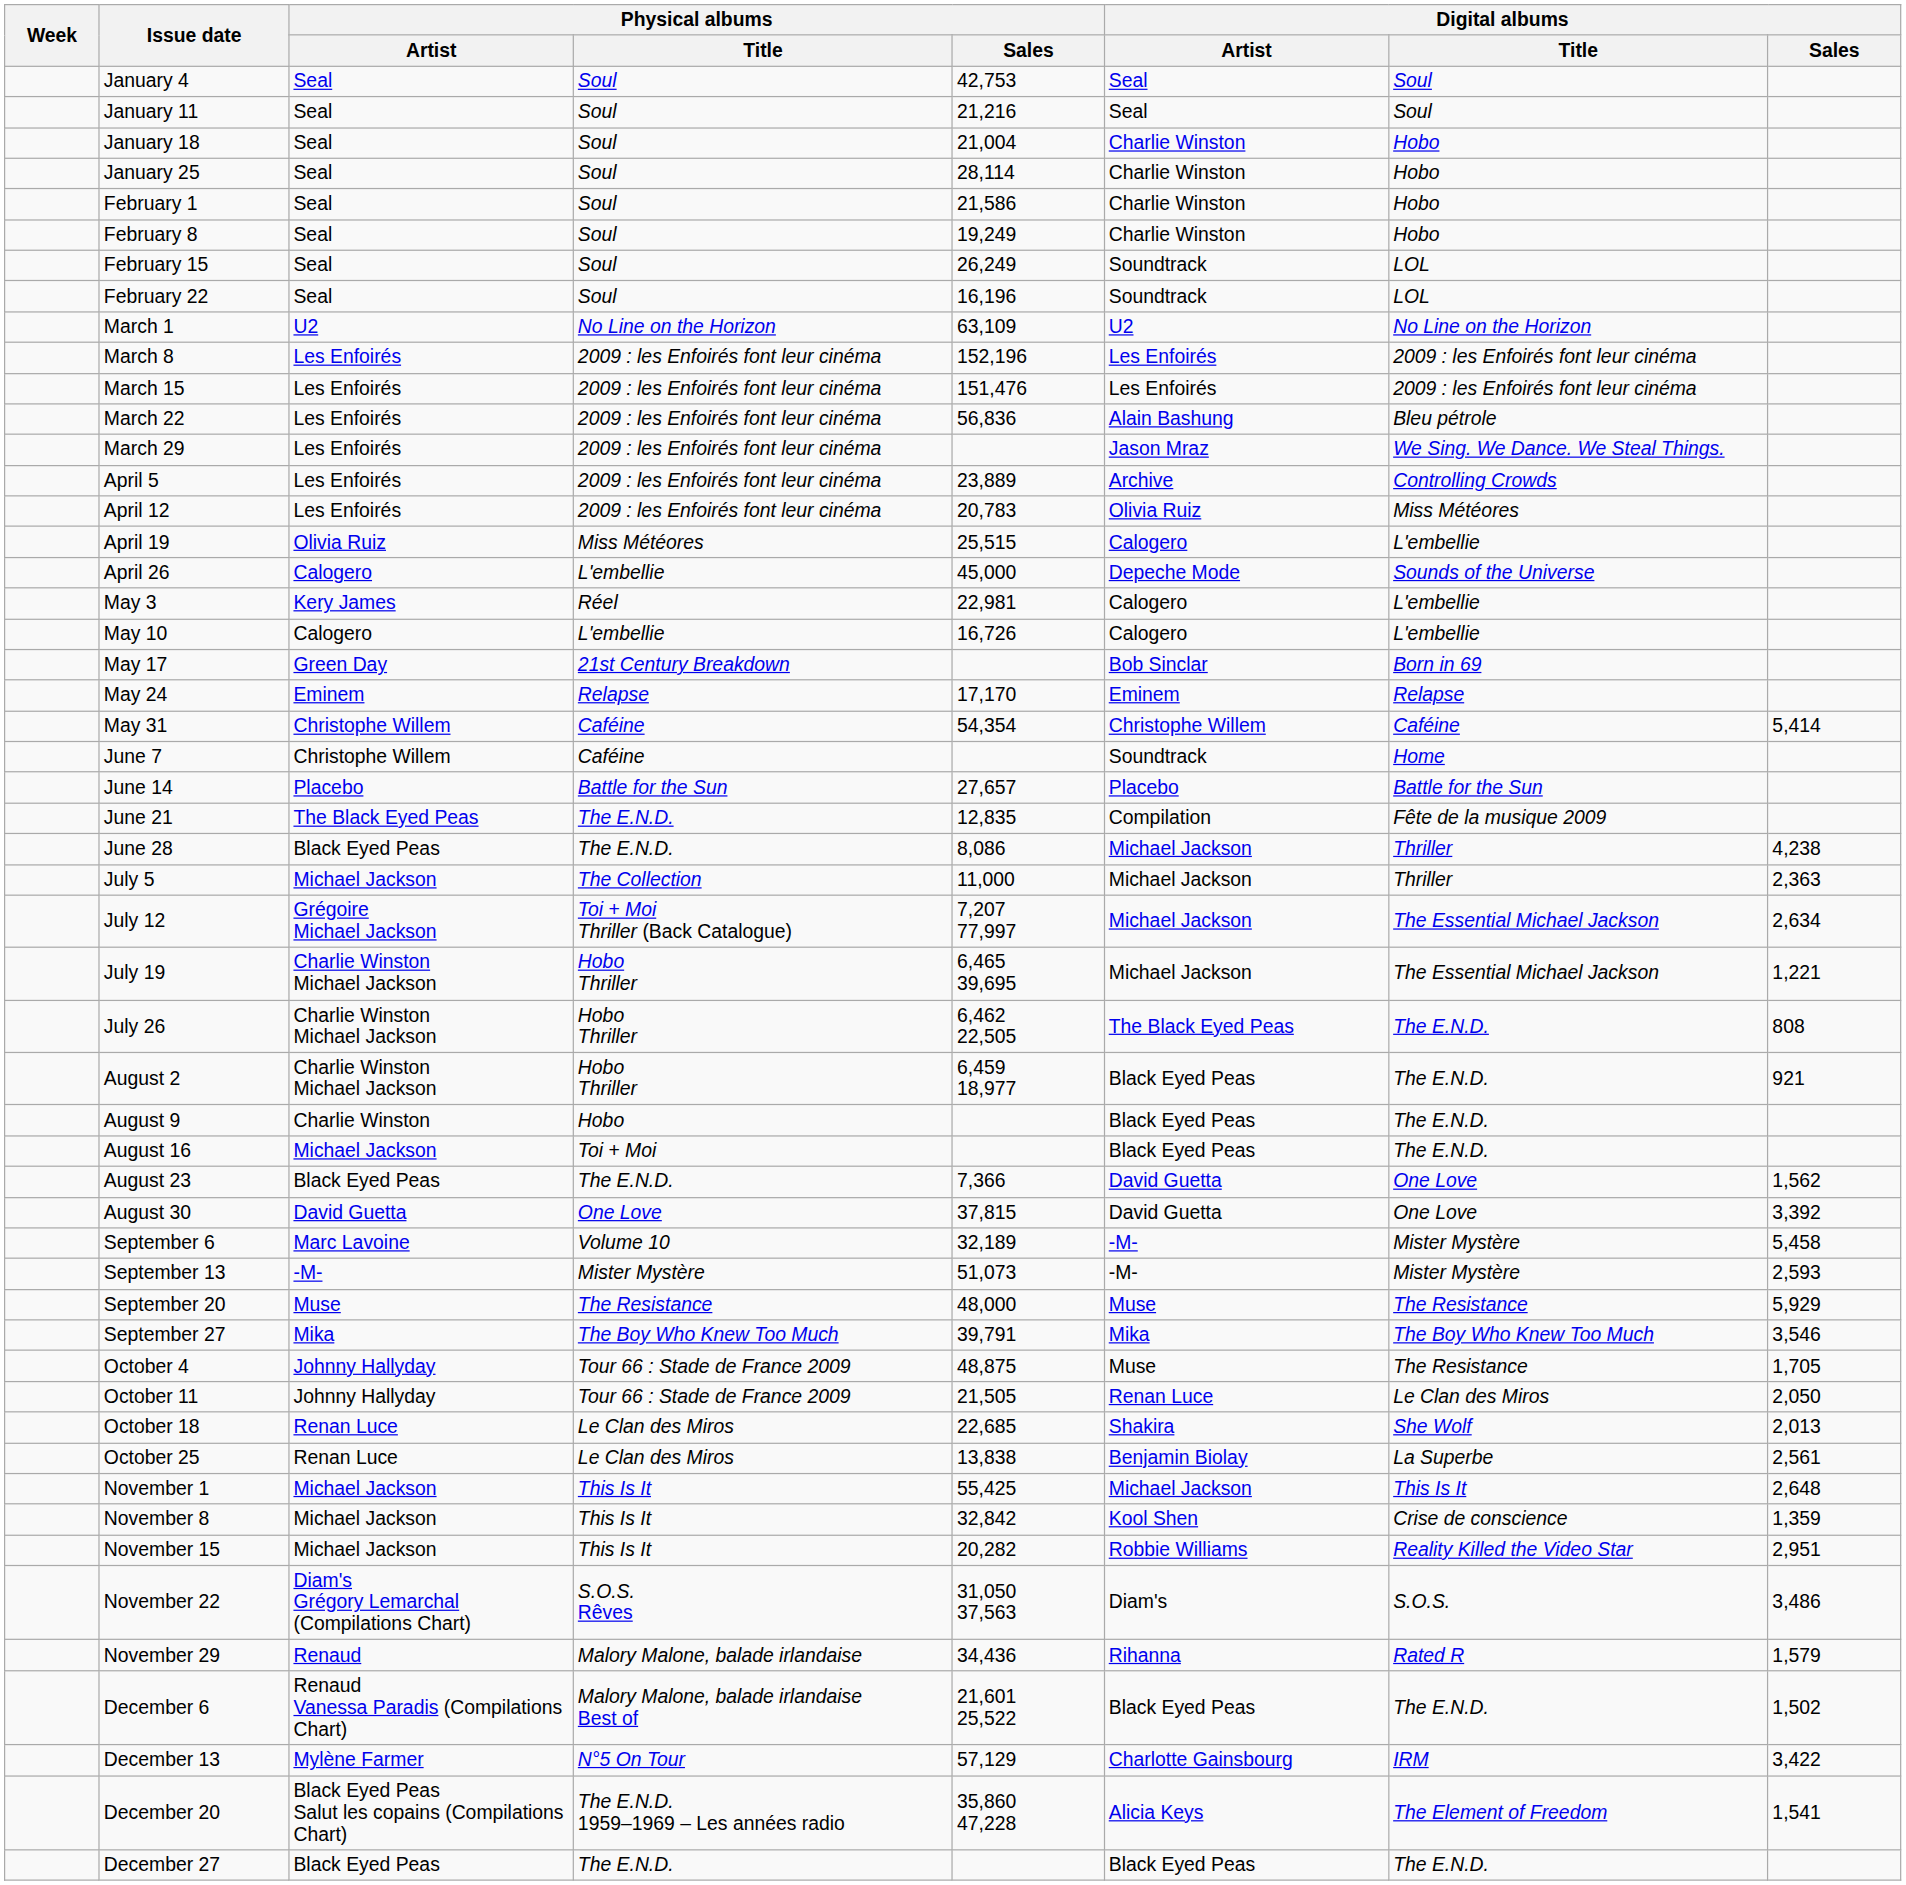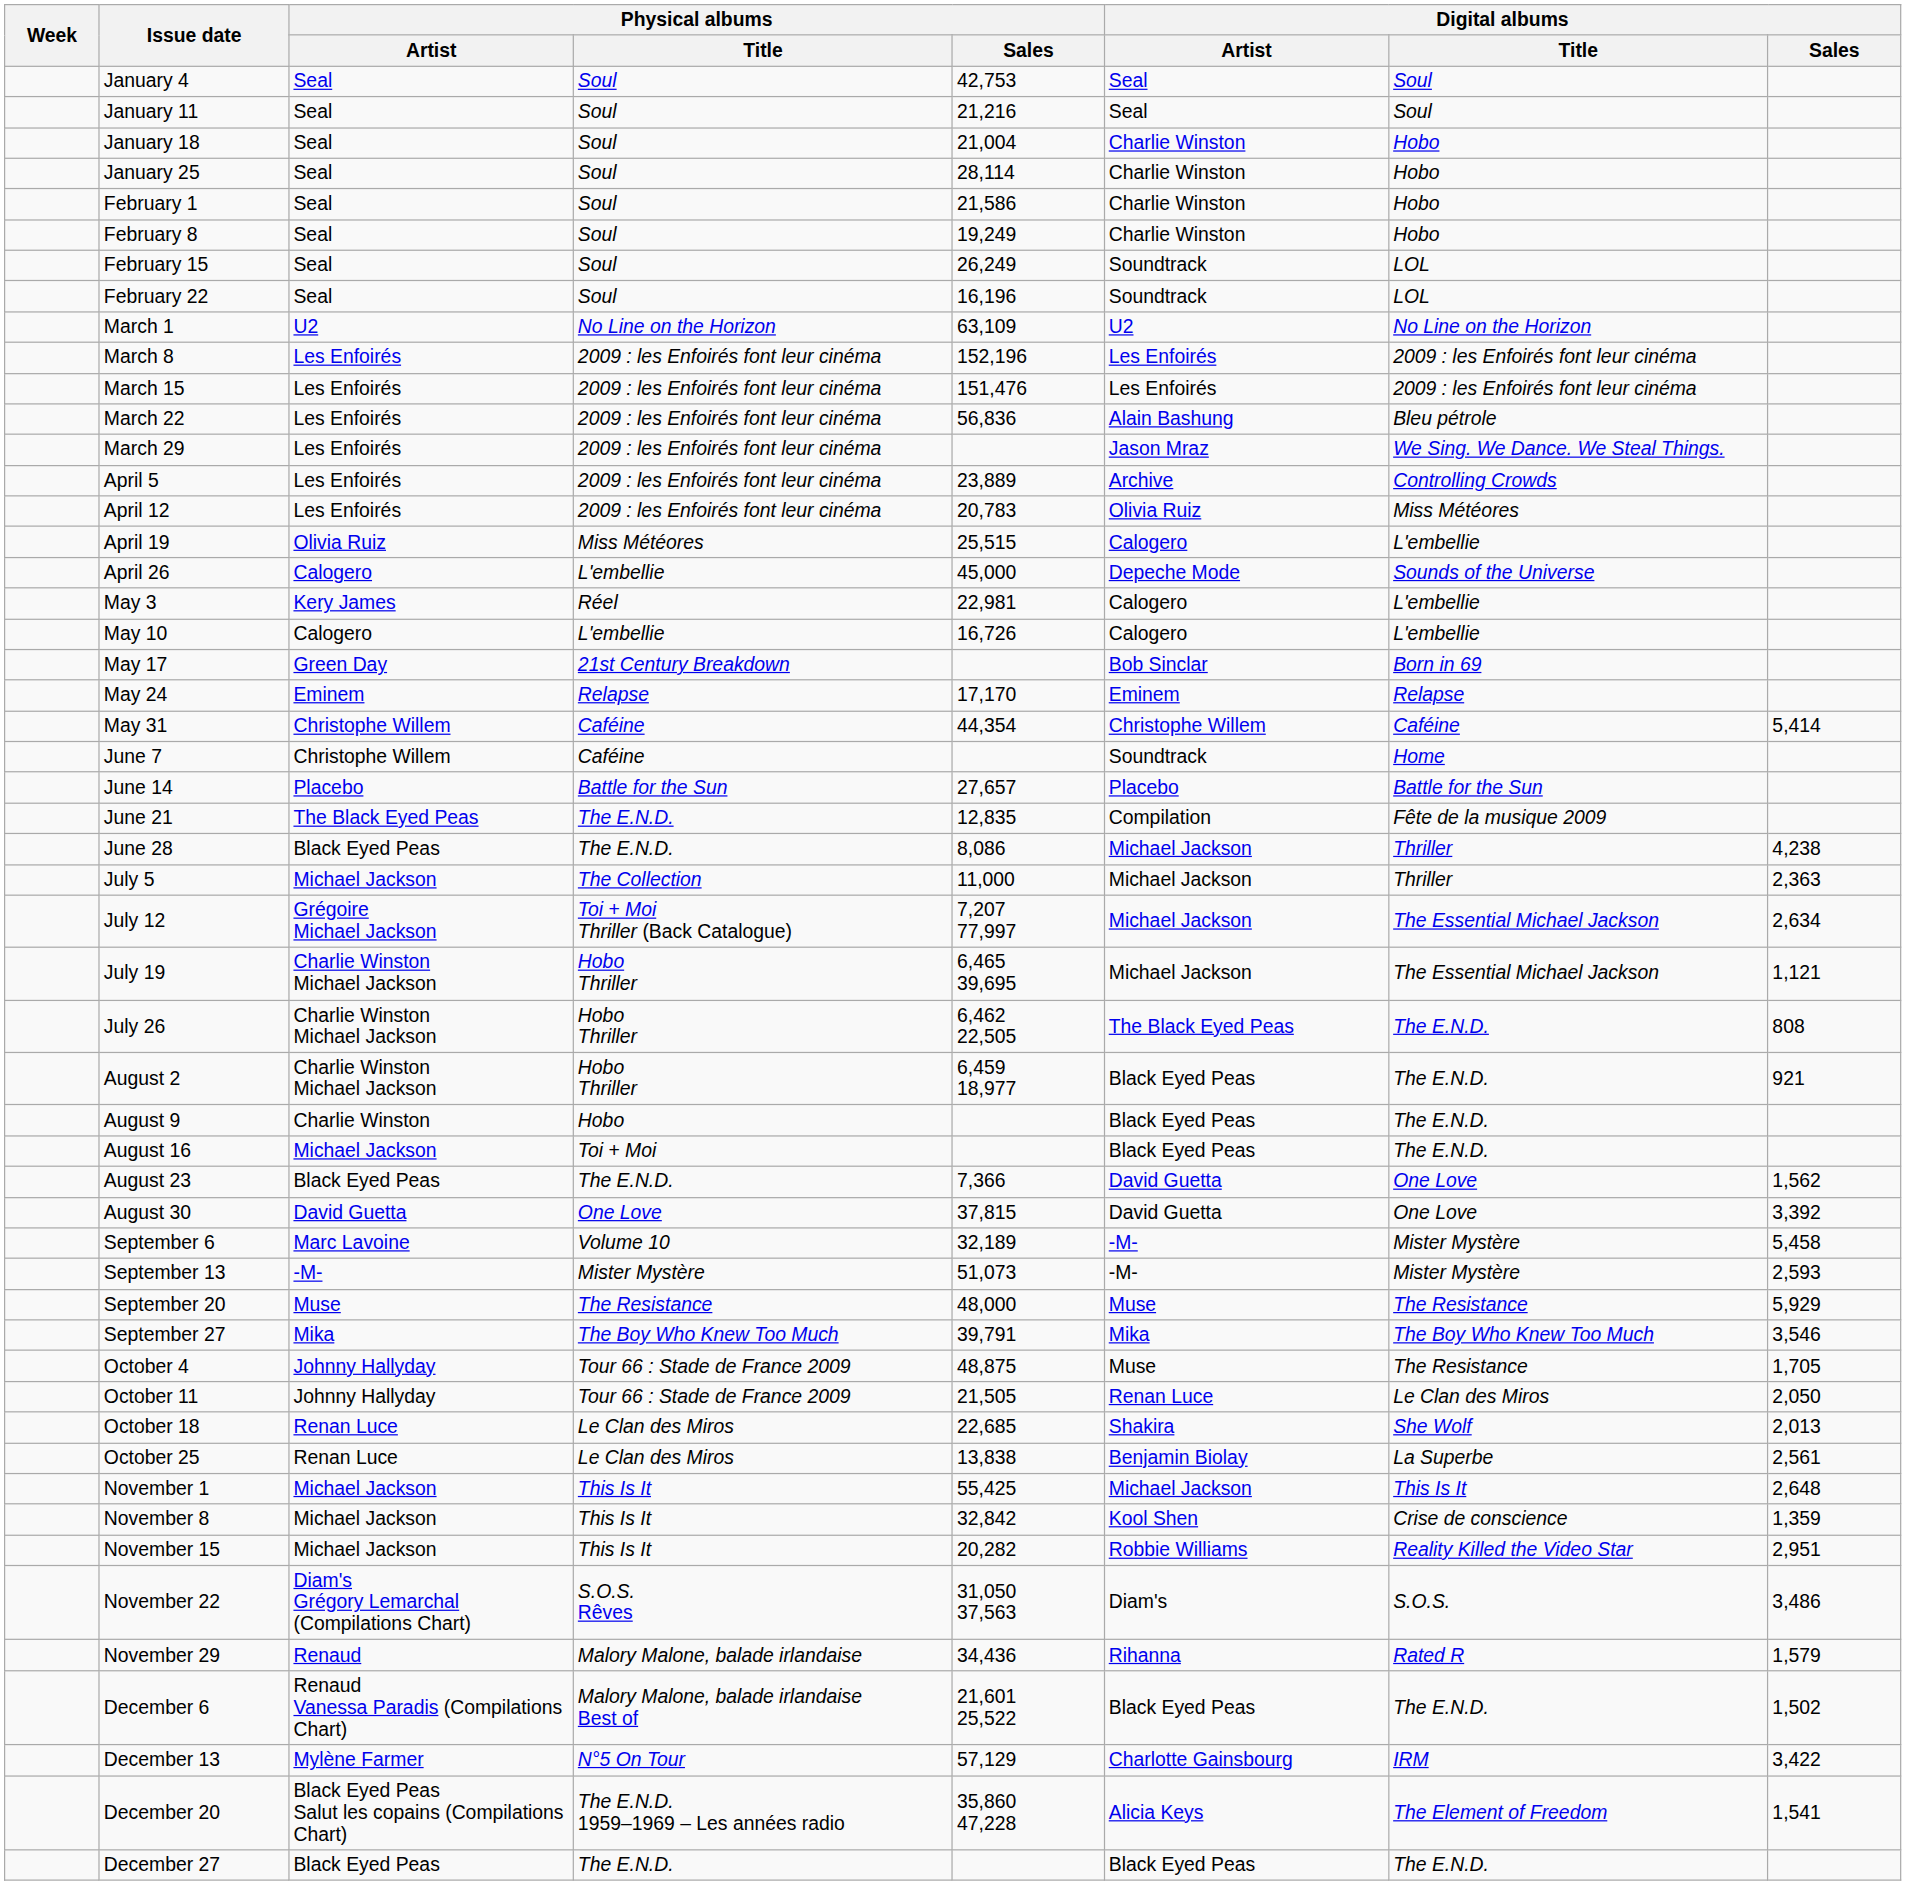May 31 | Physical albums / Sales: 54,354 -> 44,354
July 19 | Digital albums / Sales: 1,221 -> 1,121
